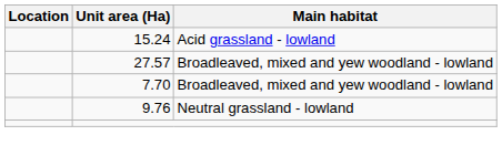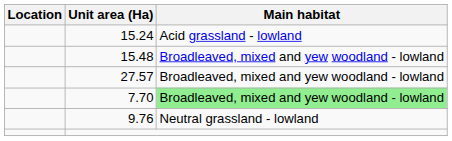+ row: 15.48 | Broadleaved, mixed and yew woodland - lowland
7.70 | Main habitat: no background -> lightgreen background
